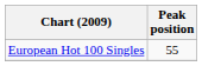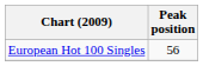European Hot 100 Singles | Peak position: 55 -> 56
